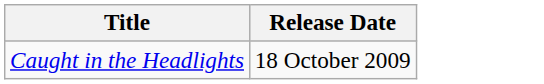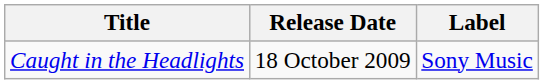+ column: Label | Sony Music
